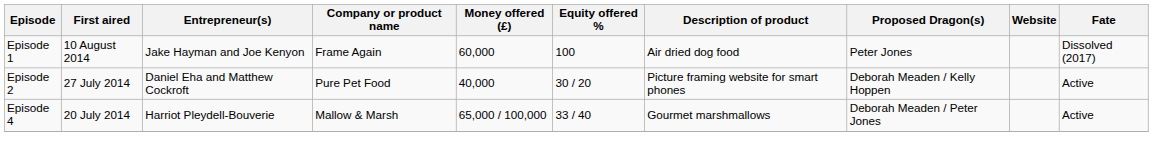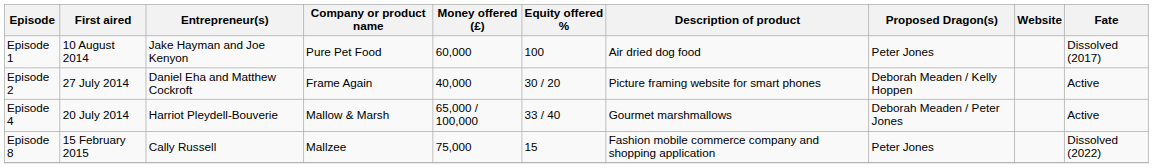Episode 1 | Company or product name: Frame Again -> Pure Pet Food
Episode 2 | Company or product name: Pure Pet Food -> Frame Again
+ row: Episode 8 | 15 February 2015 | Cally Russell | Mallzee | 75,000 | 15 | Fashion mobile commerce company and shopping application | Peter Jones | Dissolved (2022)
